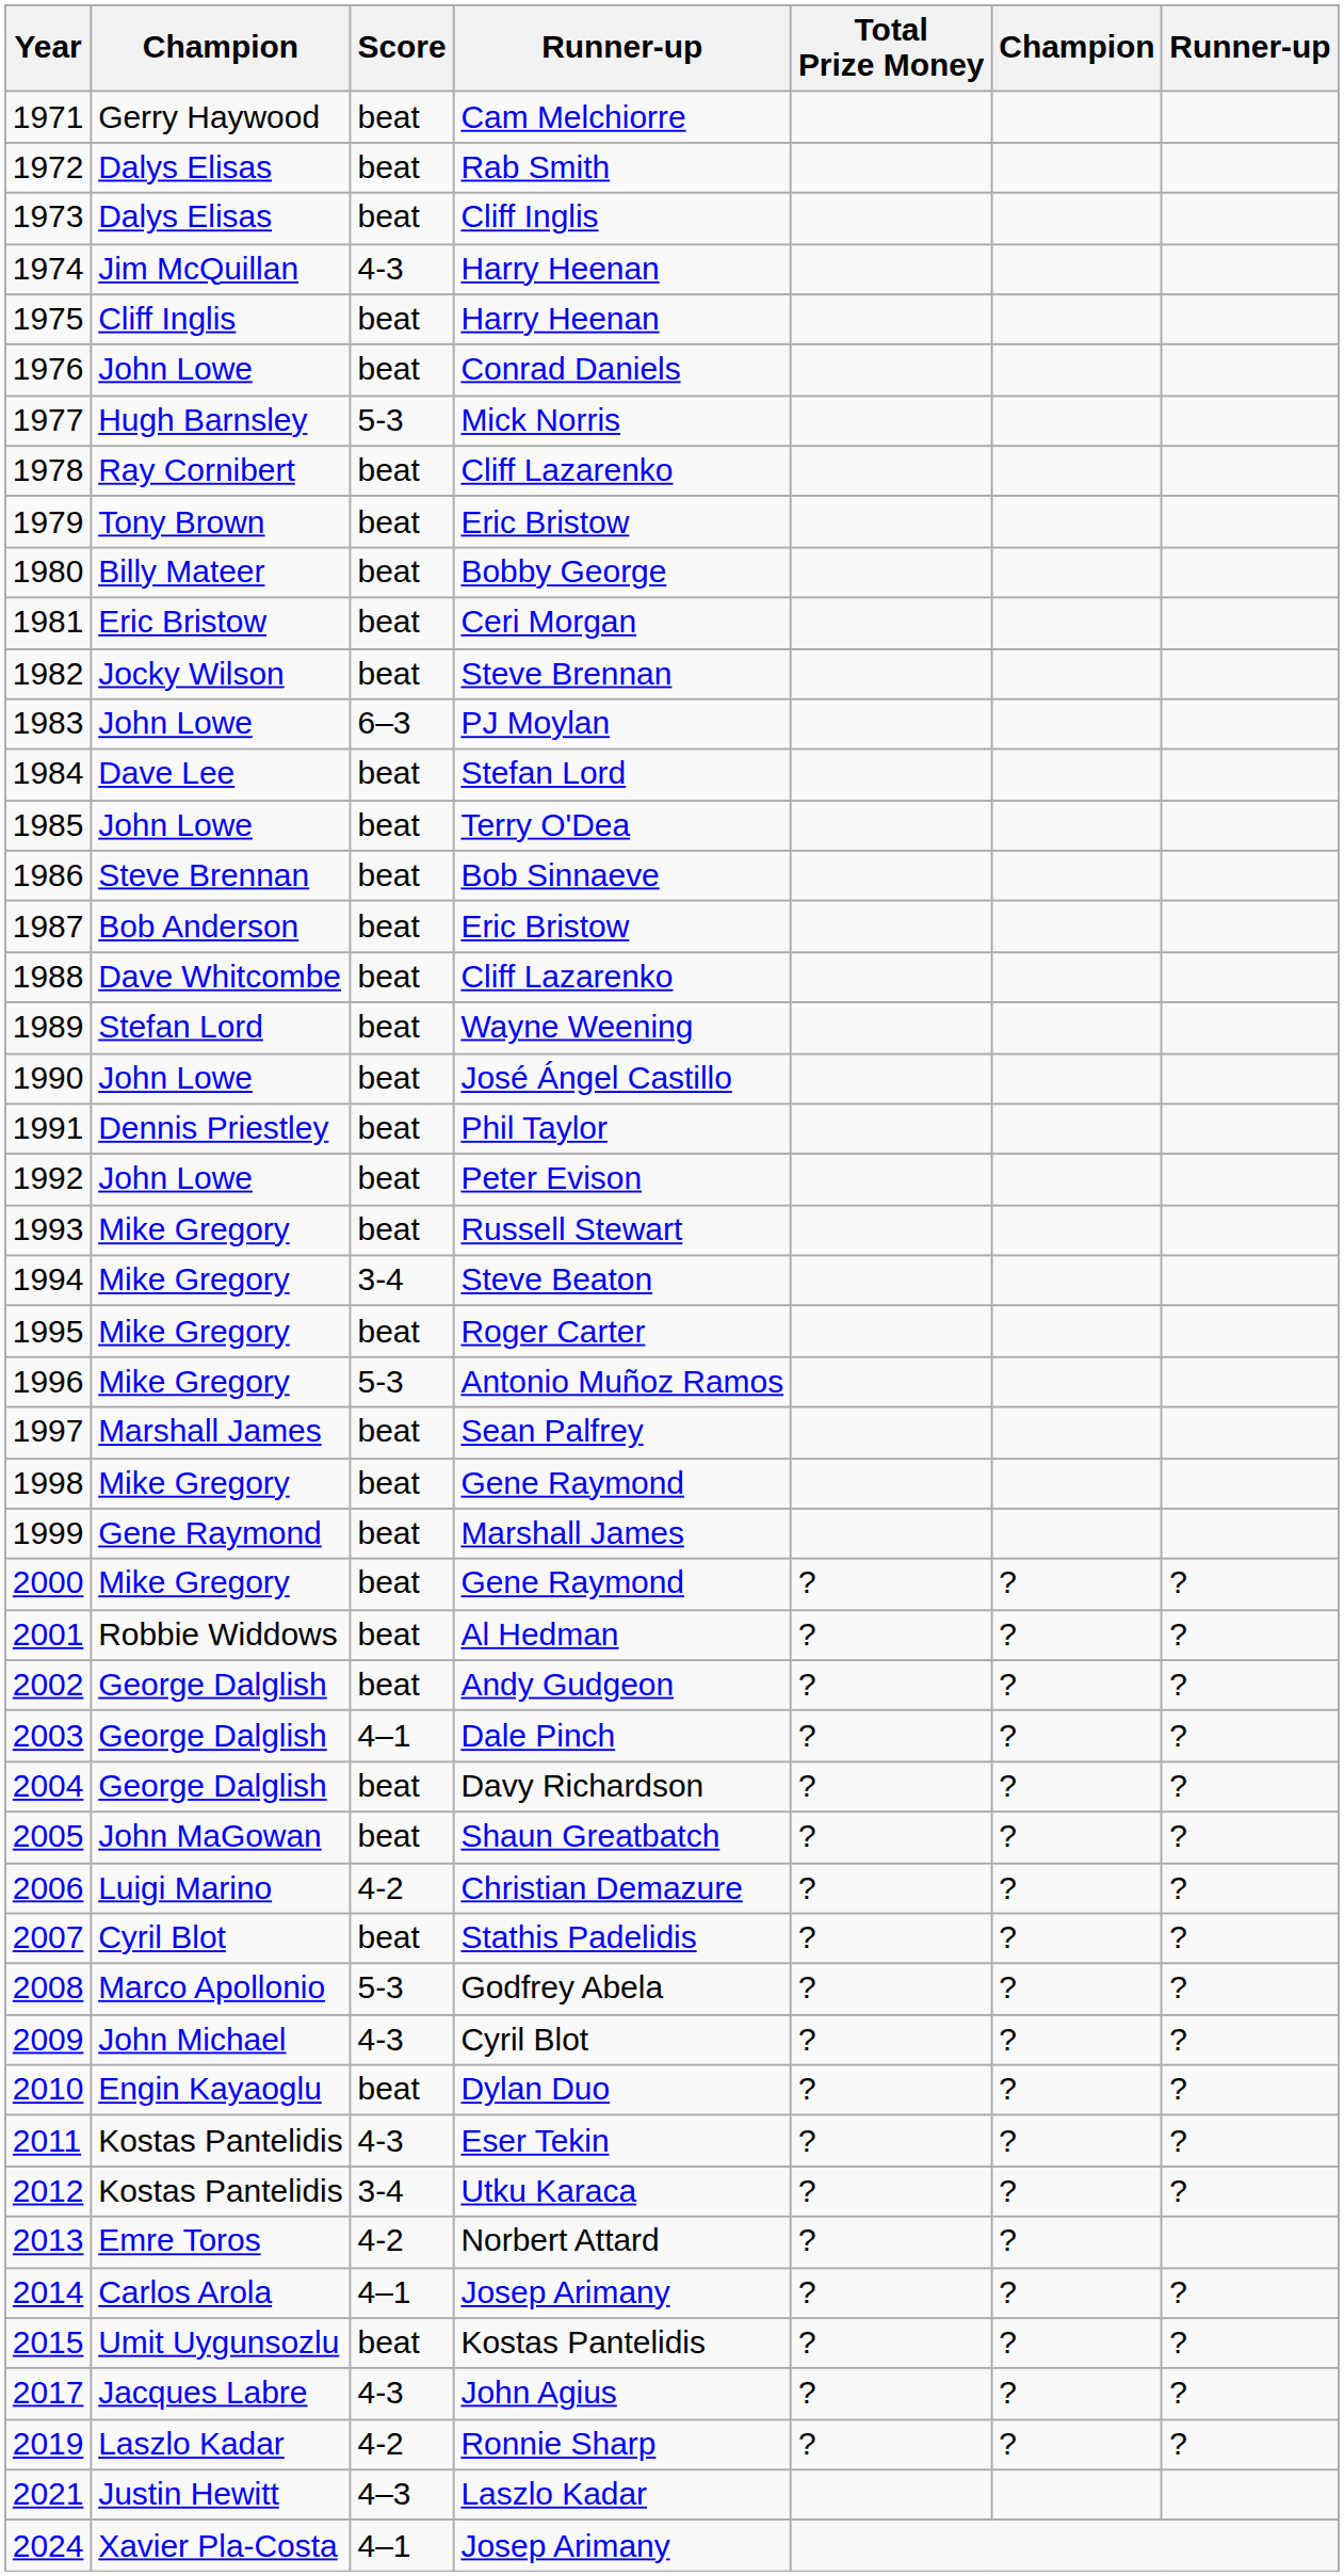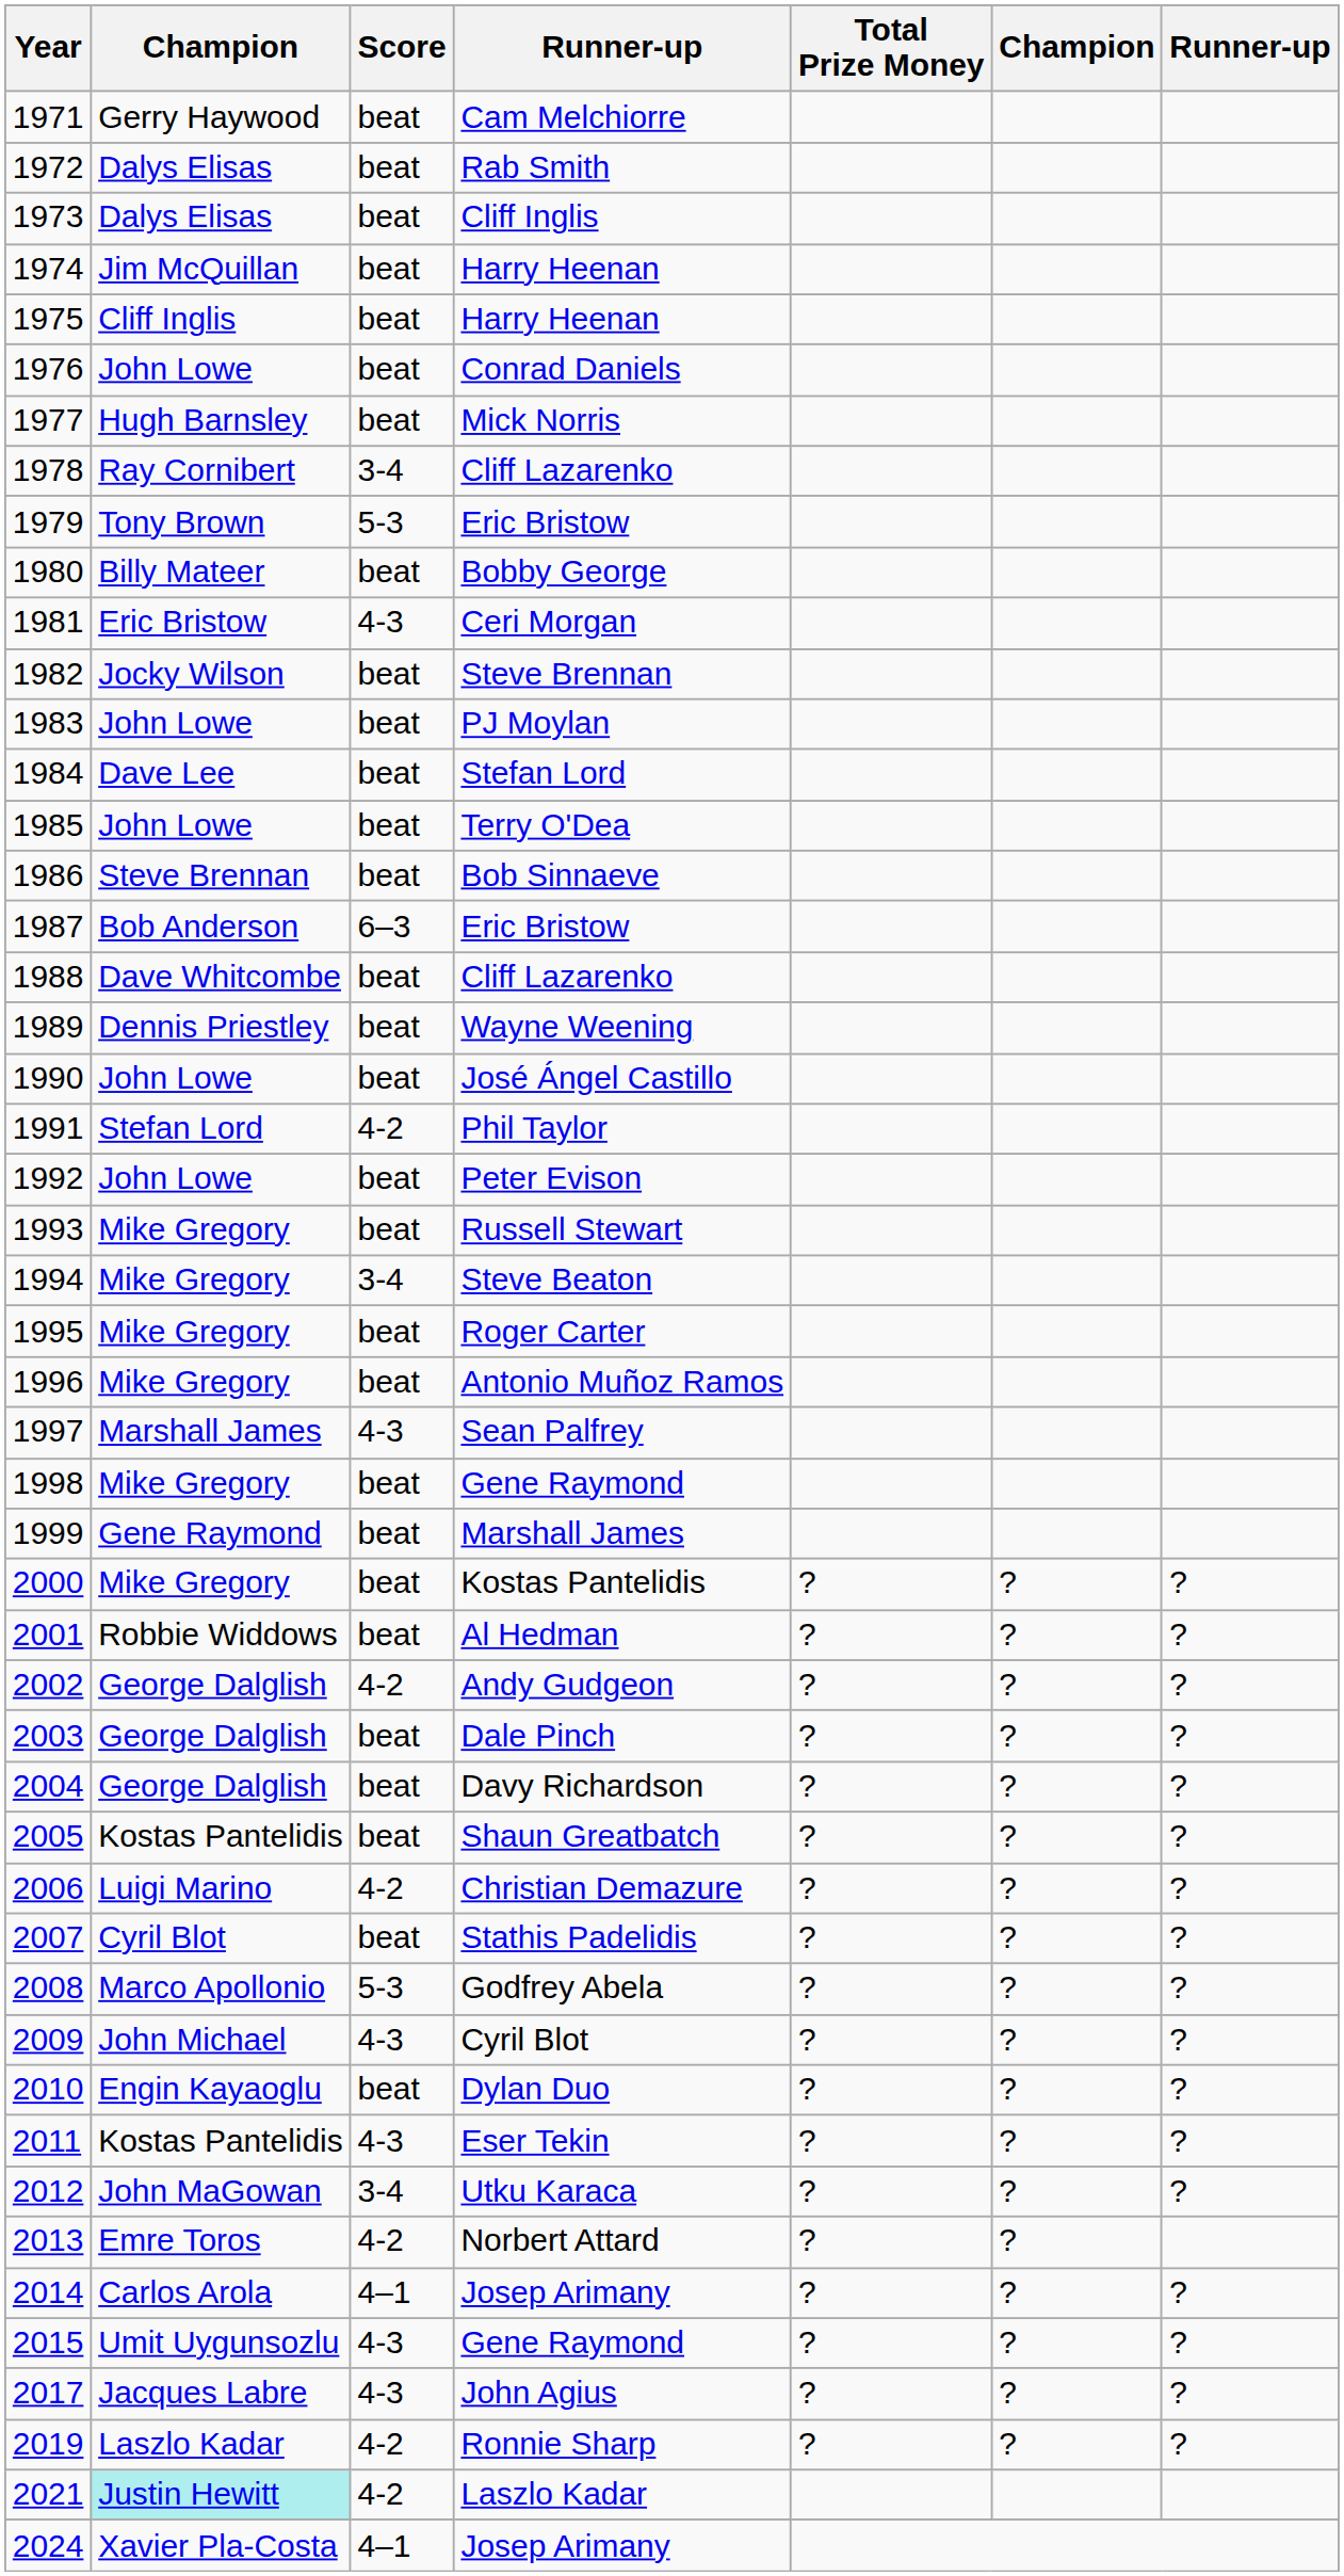1974 | Score: 4-3 -> beat
1977 | Score: 5-3 -> beat
1978 | Score: beat -> 3-4
1979 | Score: beat -> 5-3
1981 | Score: beat -> 4-3
1983 | Score: 6–3 -> beat
1987 | Score: beat -> 6–3
1989 | column 2: Stefan Lord -> Dennis Priestley
1991 | column 2: Dennis Priestley -> Stefan Lord
1991 | Score: beat -> 4-2
1996 | Score: 5-3 -> beat
1997 | Score: beat -> 4-3
2000 | column 4: Gene Raymond -> Kostas Pantelidis
2002 | Score: beat -> 4-2
2003 | Score: 4–1 -> beat
2005 | column 2: John MaGowan -> Kostas Pantelidis
2012 | column 2: Kostas Pantelidis -> John MaGowan
2015 | Score: beat -> 4-3
2015 | column 4: Kostas Pantelidis -> Gene Raymond
2021 | column 2: no background -> paleturquoise background
2021 | Score: 4–3 -> 4-2
